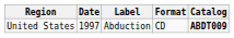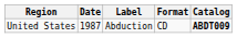United States | Date: 1997 -> 1987
